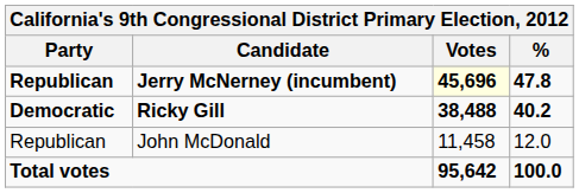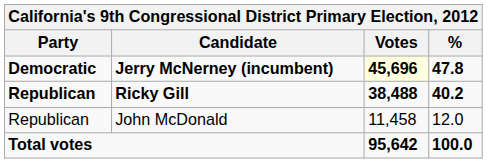Jerry McNerney (incumbent) | Party: Republican -> Democratic
Ricky Gill | Party: Democratic -> Republican
